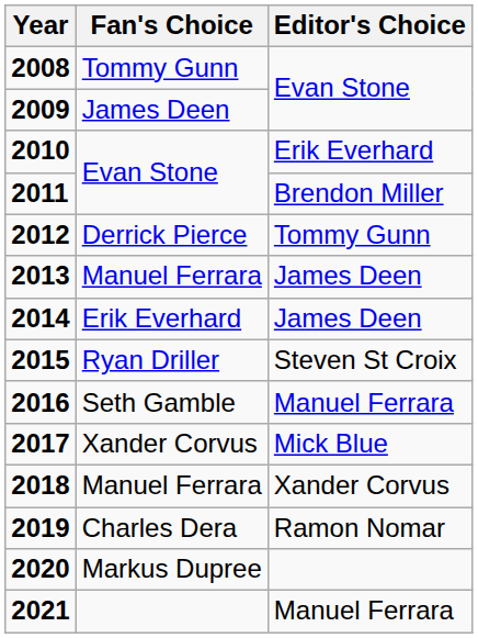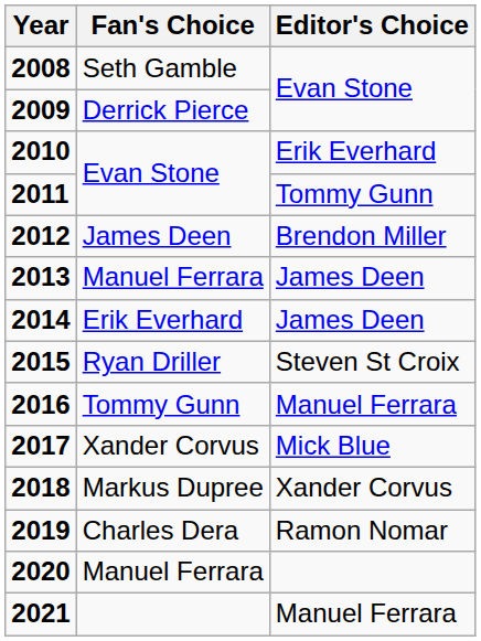2008 | Fan's Choice: Tommy Gunn -> Seth Gamble
2009 | Fan's Choice: James Deen -> Derrick Pierce
2011 | Editor's Choice: Brendon Miller -> Tommy Gunn
2012 | Fan's Choice: Derrick Pierce -> James Deen
2012 | Editor's Choice: Tommy Gunn -> Brendon Miller
2016 | Fan's Choice: Seth Gamble -> Tommy Gunn
2018 | Fan's Choice: Manuel Ferrara -> Markus Dupree
2020 | Fan's Choice: Markus Dupree -> Manuel Ferrara
